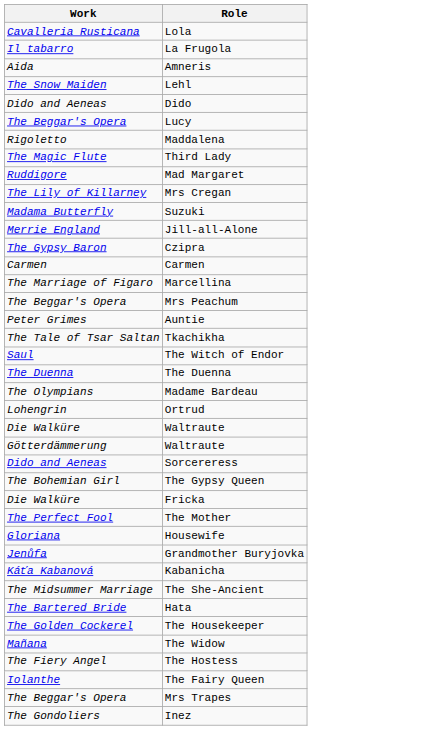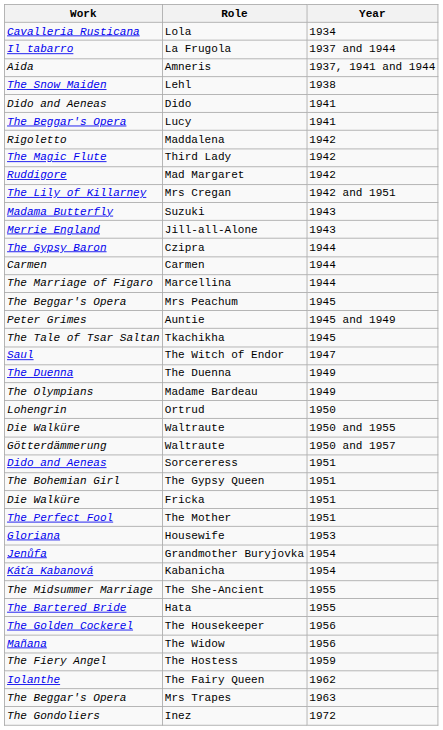+ column: Year | 1934 | 1937 and 1944 | 1937, 1941 and 1944 | 1938 | 1941 | 1941 | 1942 | 1942 | 1942 | 1942 and 1951 | 1943 | 1943 | 1944 | 1944 | 1944 | 1945 | 1945 and 1949 | 1945 | 1947 | 1949 | 1949 | 1950 | 1950 and 1955 | 1950 and 1957 | 1951 | 1951 | 1951 | 1951 | 1953 | 1954 | 1954 | 1955 | 1955 | 1956 | 1956 | 1959 | 1962 | 1963 | 1972
